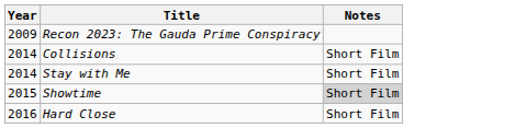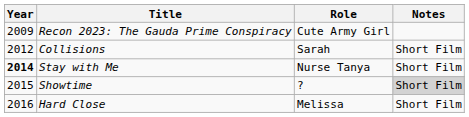+ column: Role | Cute Army Girl | Sarah | Nurse Tanya | ? | Melissa
Collisions | Year: 2014 -> 2012
Stay with Me | Year: normal -> bold
